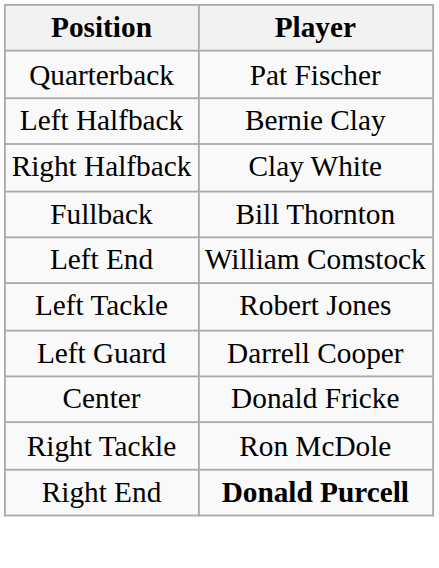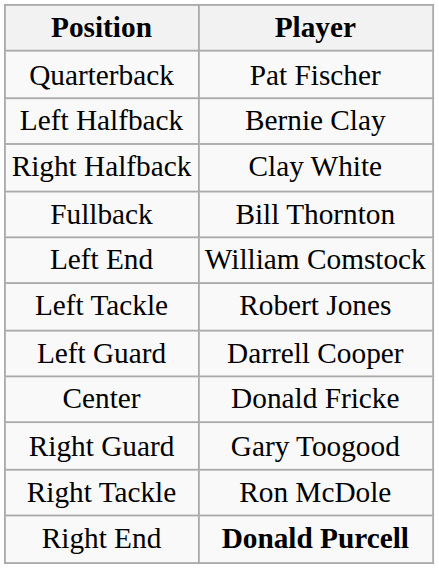+ row: Right Guard | Gary Toogood
